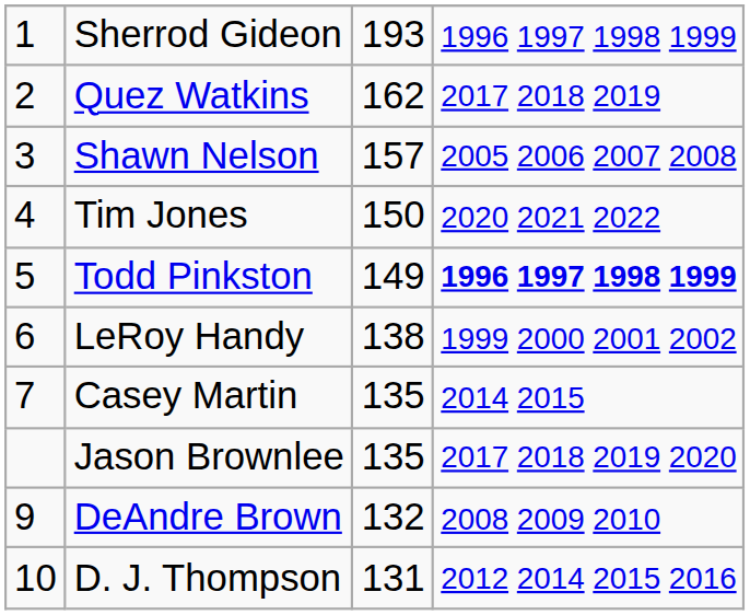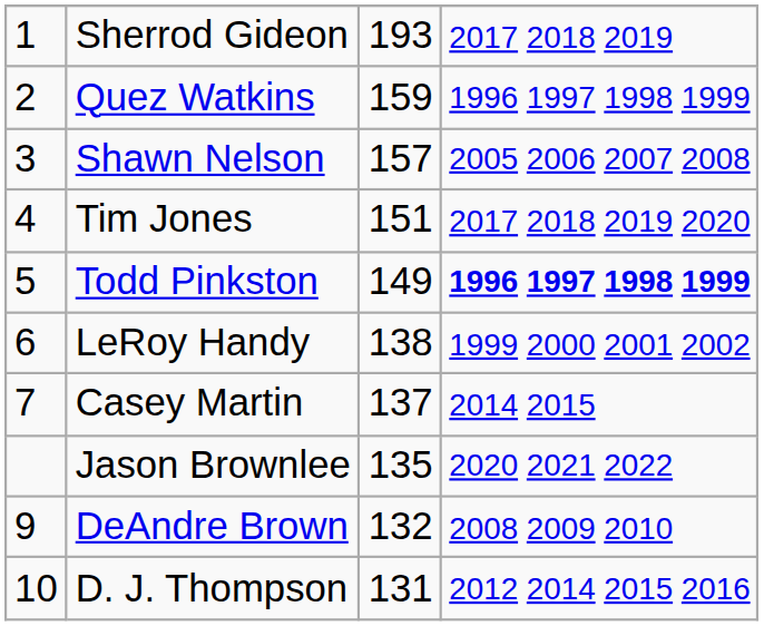Sherrod Gideon | column 4: 1996 1997 1998 1999 -> 2017 2018 2019
Quez Watkins | column 3: 162 -> 159
Quez Watkins | column 4: 2017 2018 2019 -> 1996 1997 1998 1999
Tim Jones | column 3: 150 -> 151
Tim Jones | column 4: 2020 2021 2022 -> 2017 2018 2019 2020
Casey Martin | column 3: 135 -> 137
Jason Brownlee | column 4: 2017 2018 2019 2020 -> 2020 2021 2022
